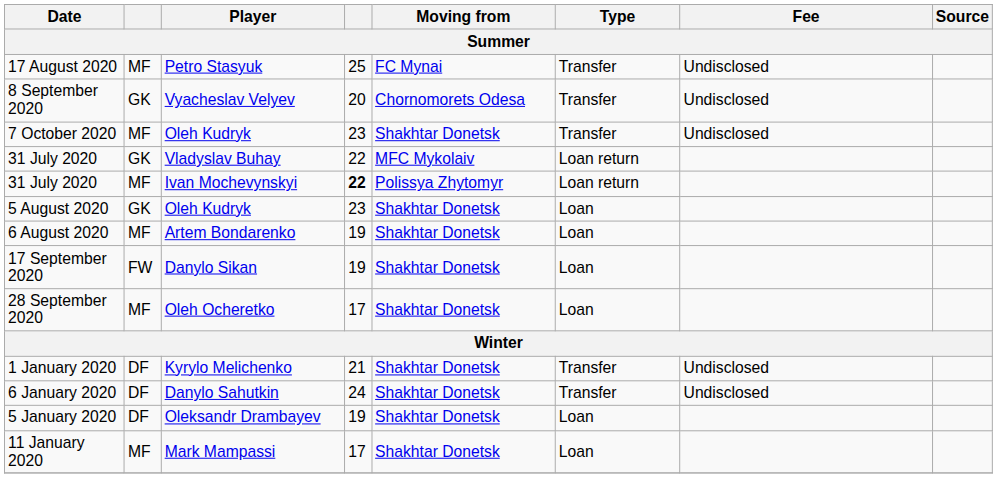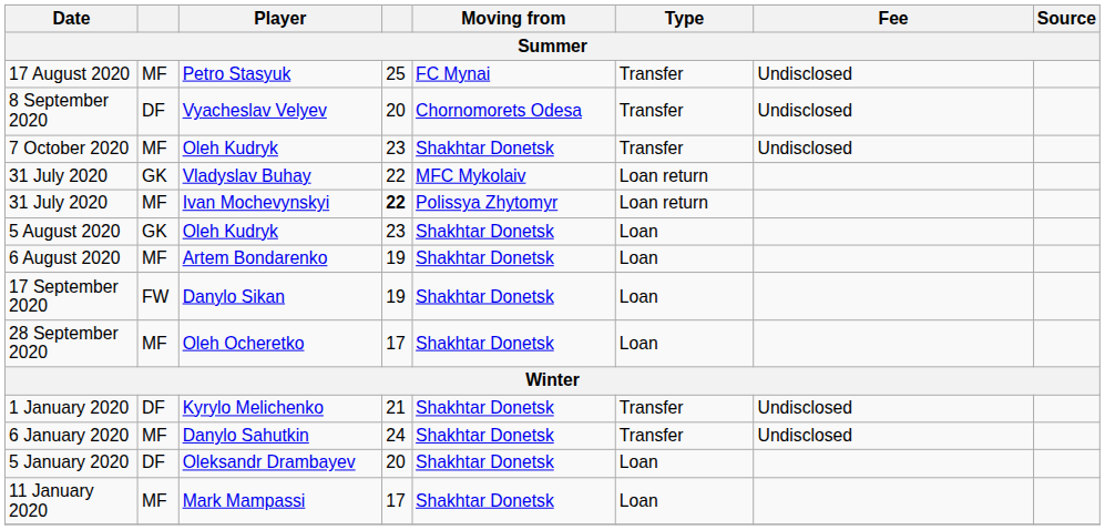8 September 2020 | column 2: GK -> DF
6 January 2020 | column 2: DF -> MF
5 January 2020 | column 4: 19 -> 20
